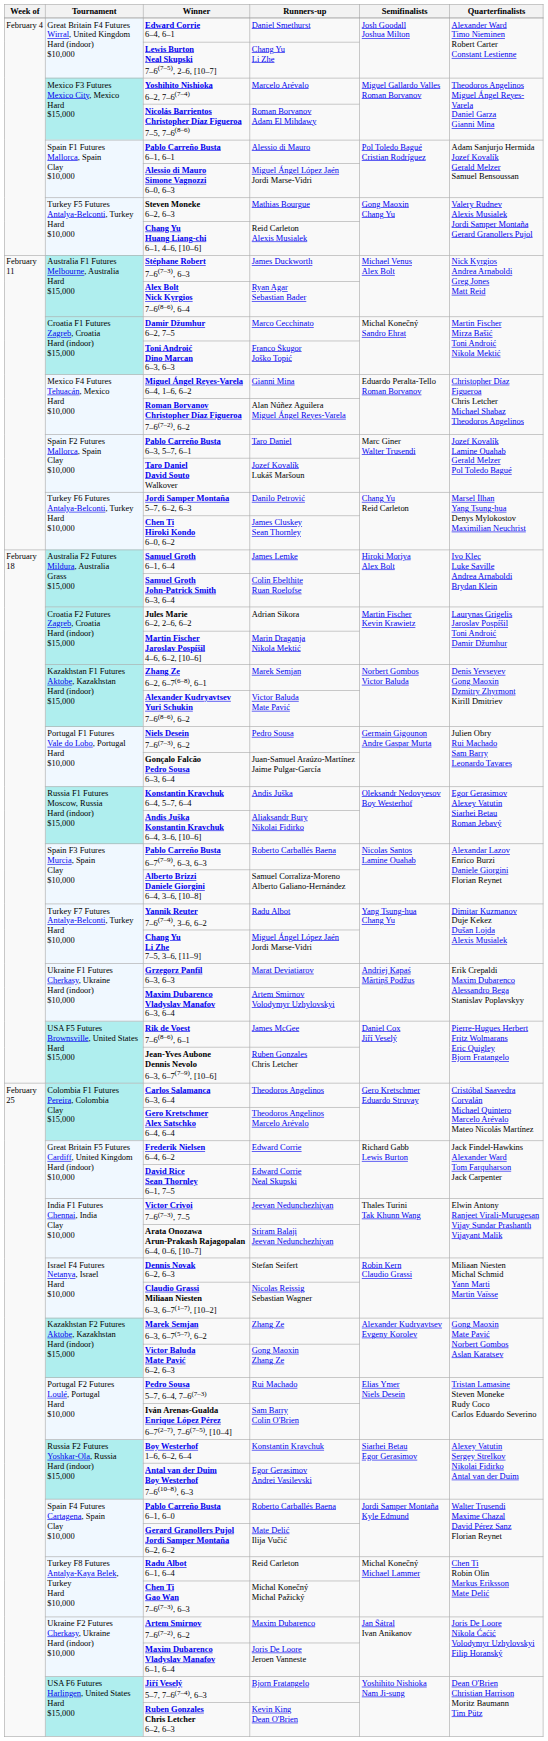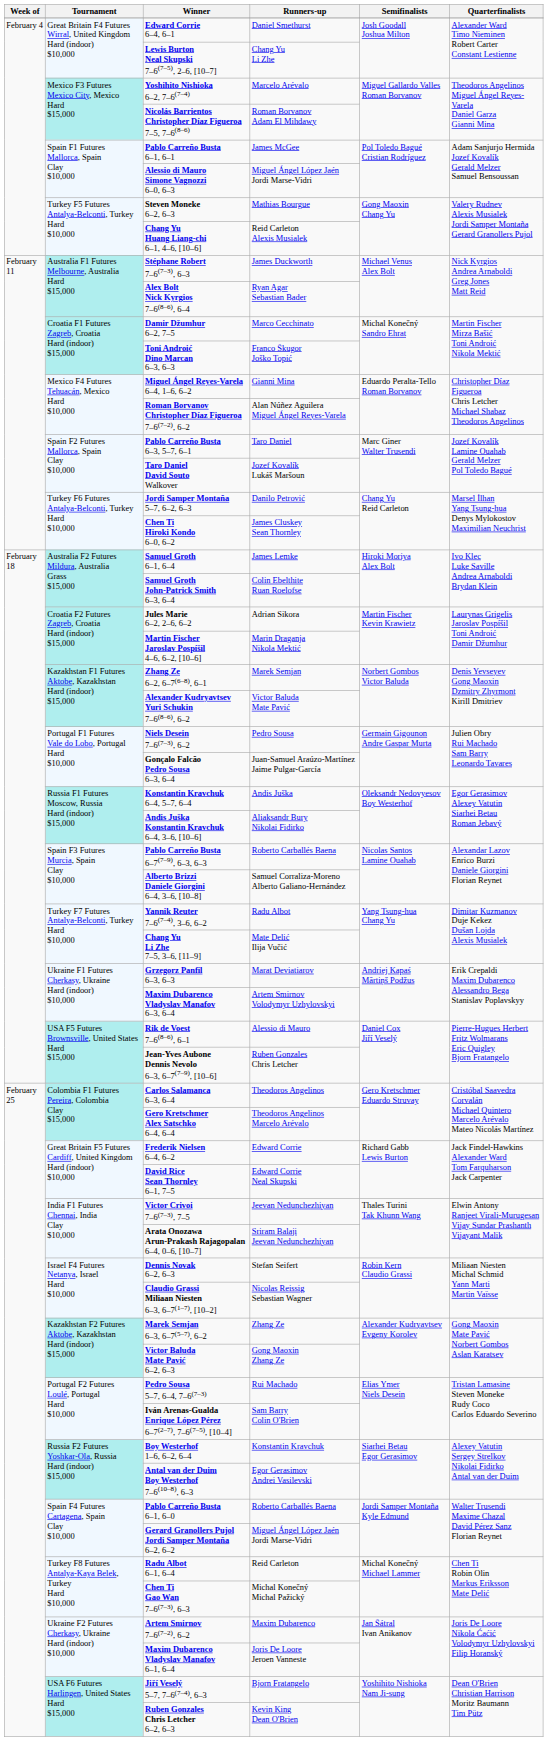Pablo Carreño Busta 6–1, 6–1 | Runners-up: Alessio di Mauro -> James McGee
Chang Yu Li Zhe 7–5, 3–6, [11–9] | Runners-up: Miguel Ángel López Jaén Jordi Marse-Vidri -> Mate Delić Ilija Vučić
Rik de Voest 7–6(8–6), 6–1 | Runners-up: James McGee -> Alessio di Mauro
Gerard Granollers Pujol Jordi Samper Montaña 6–2, 6–2 | Runners-up: Mate Delić Ilija Vučić -> Miguel Ángel López Jaén Jordi Marse-Vidri
